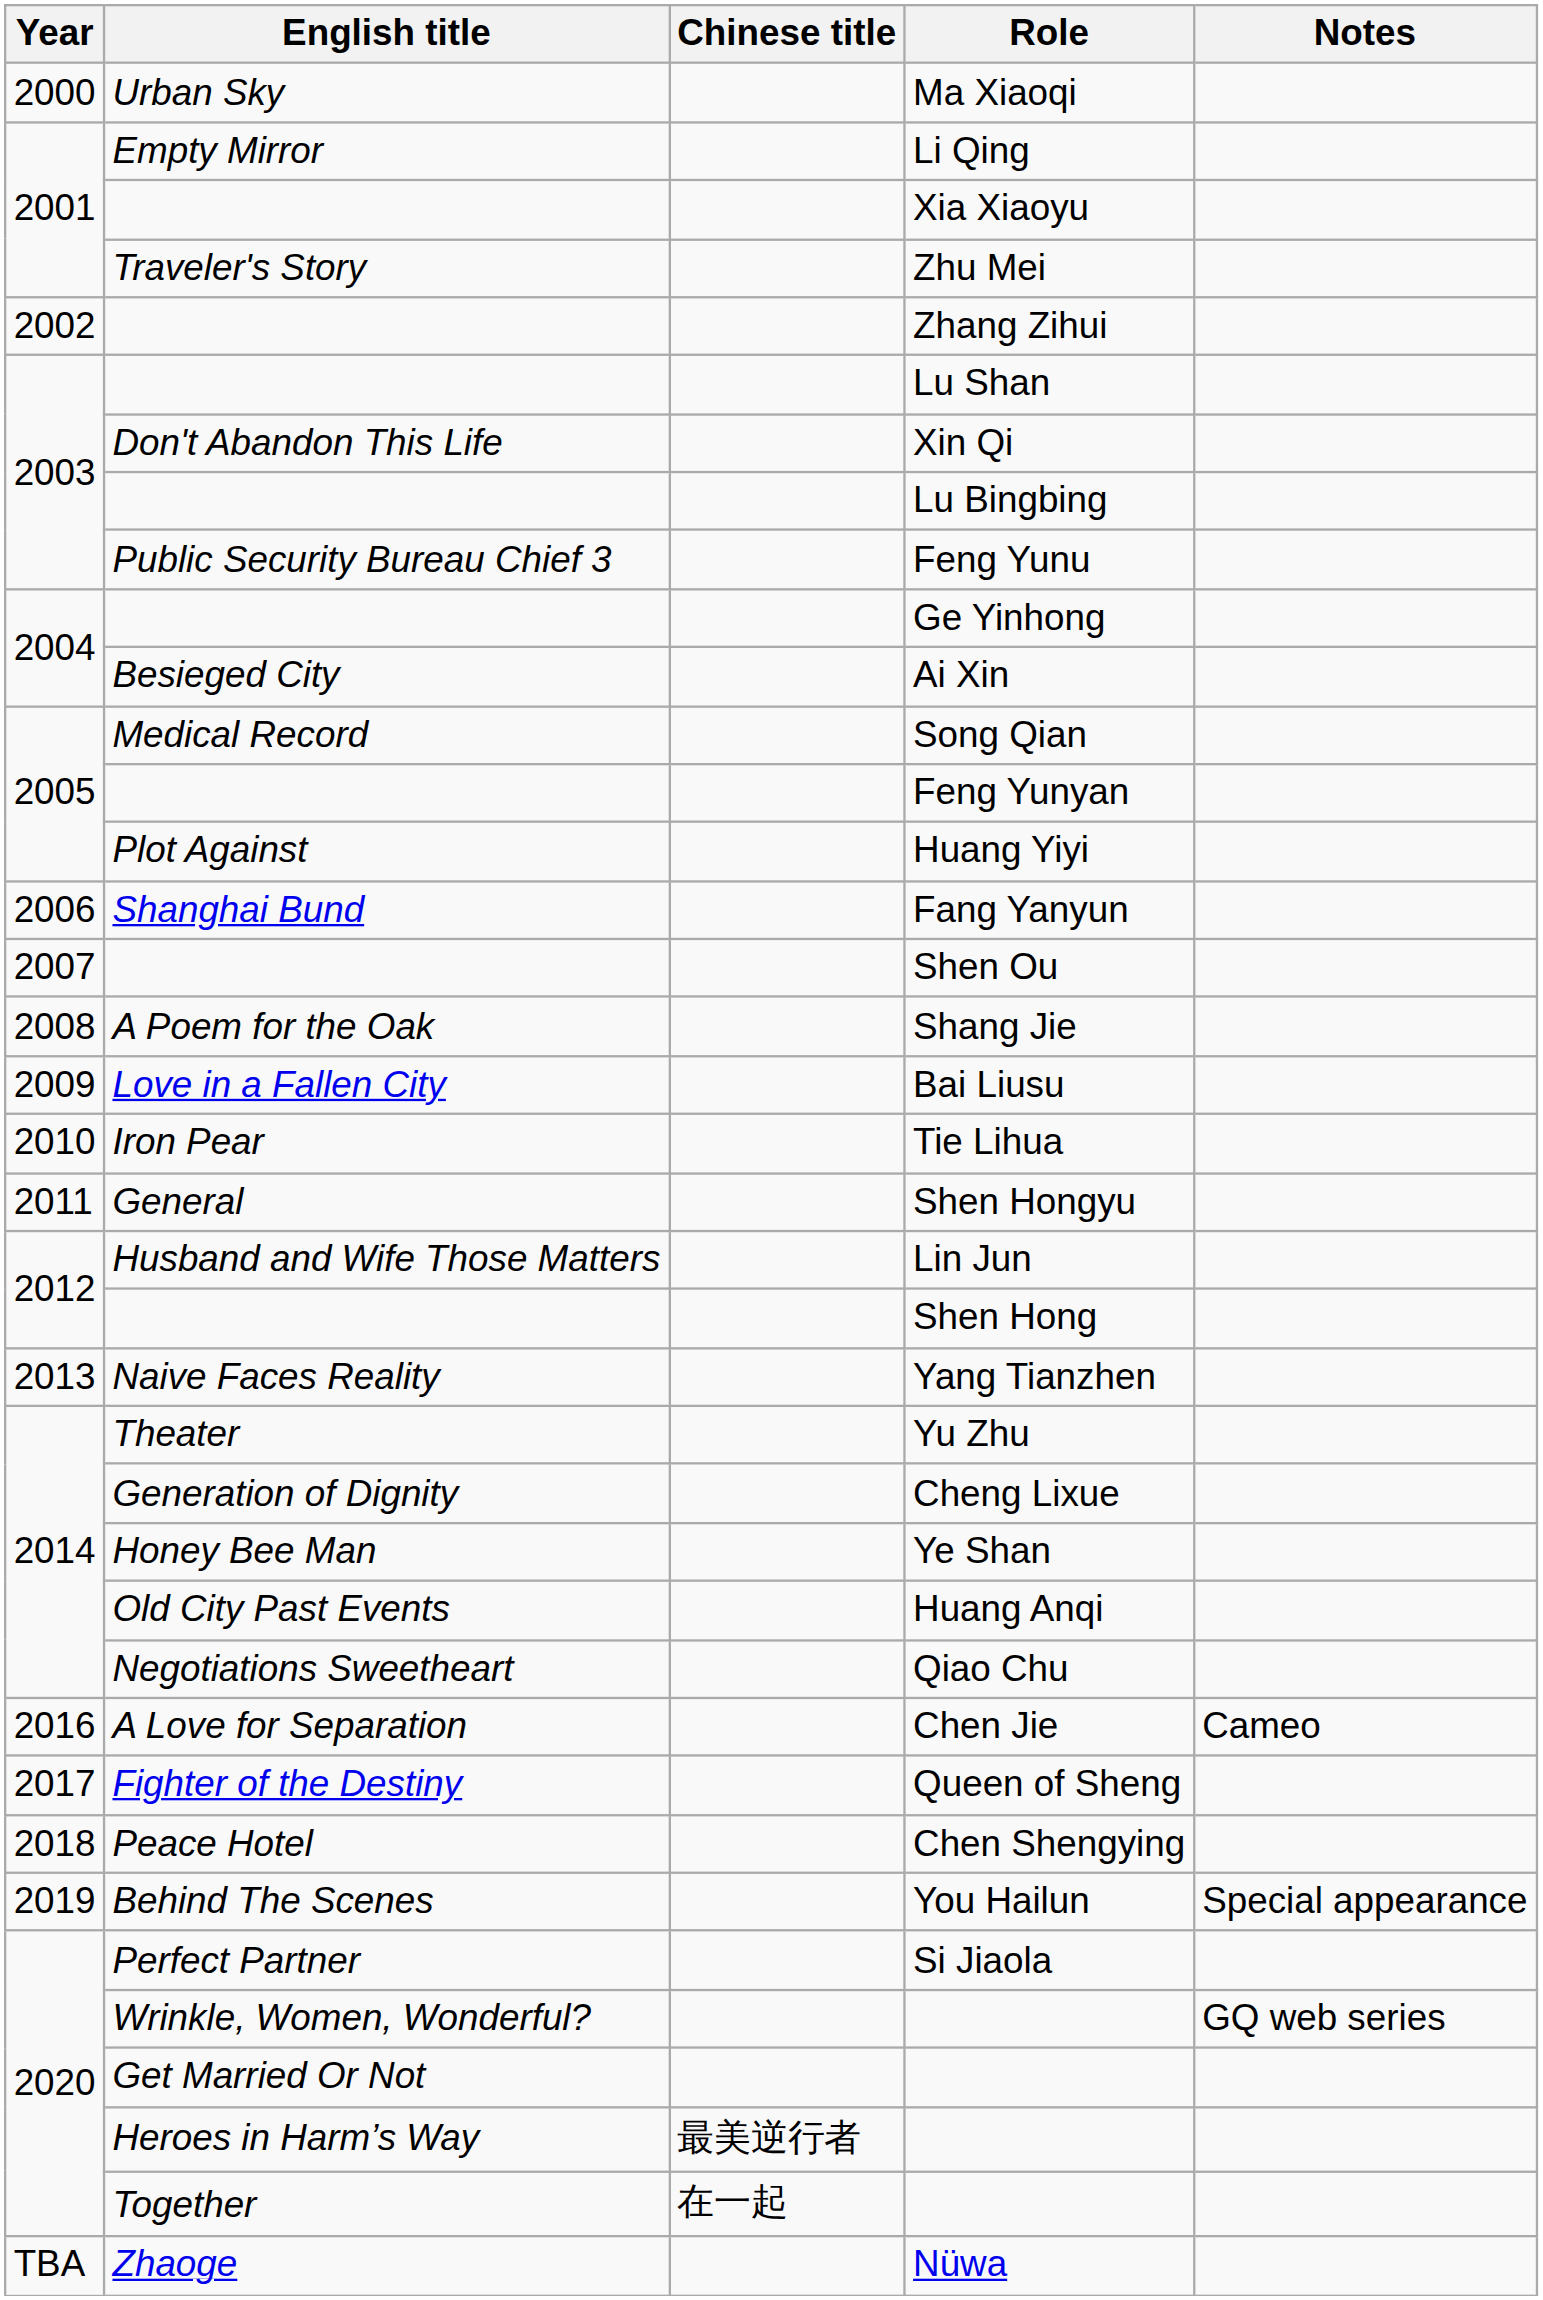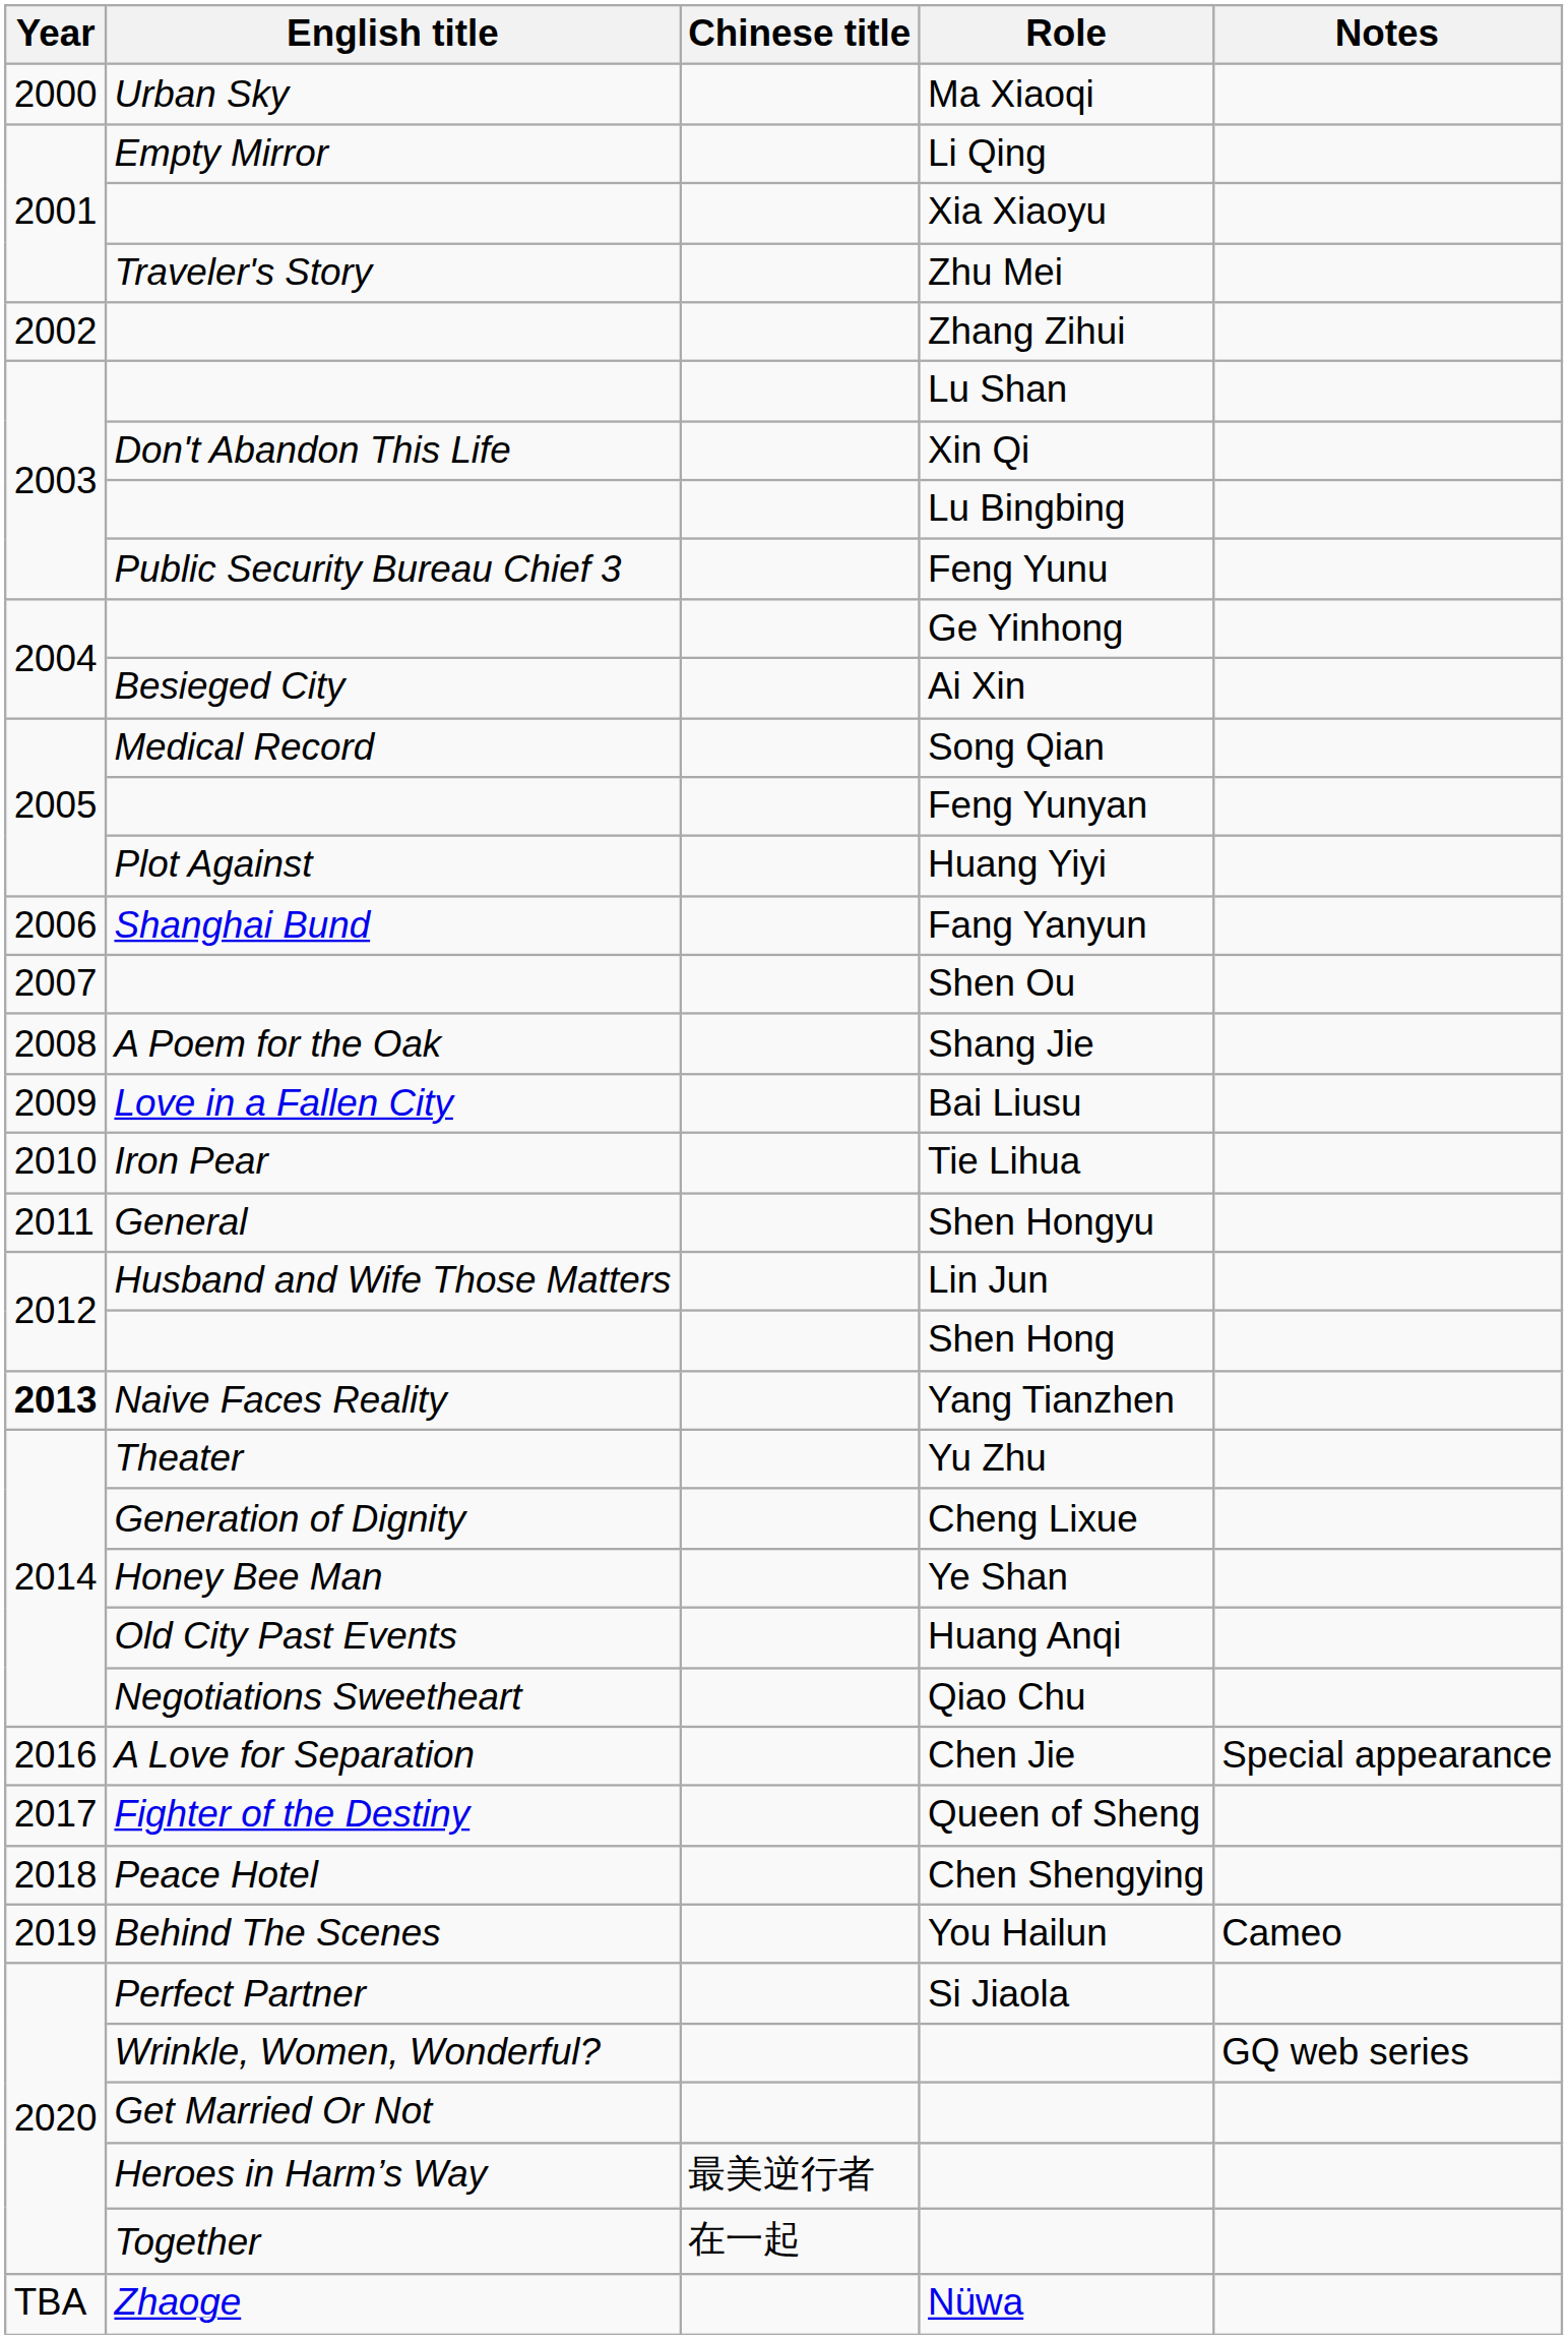Yang Tianzhen | Year: normal -> bold
Chen Jie | Notes: Cameo -> Special appearance
You Hailun | Notes: Special appearance -> Cameo
